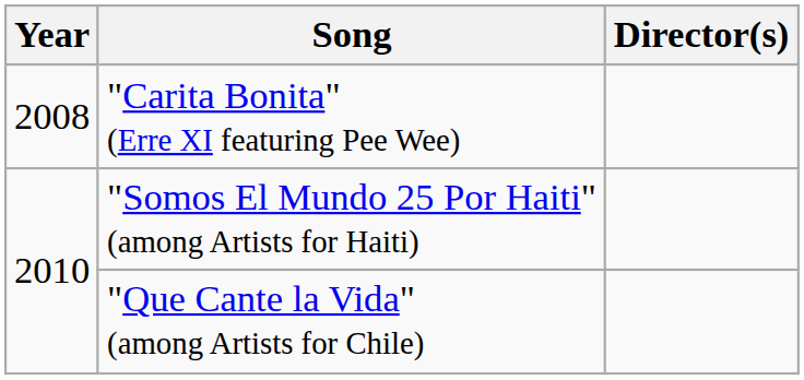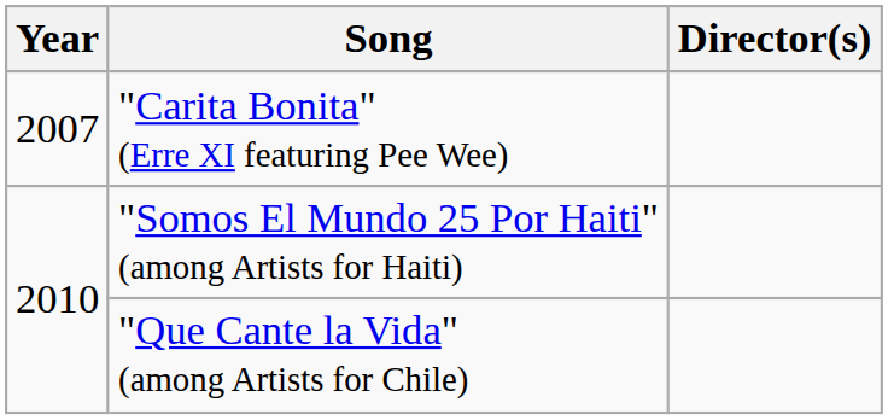"Carita Bonita" (Erre XI featuring Pee Wee) | Year: 2008 -> 2007
